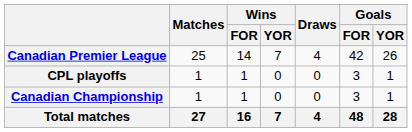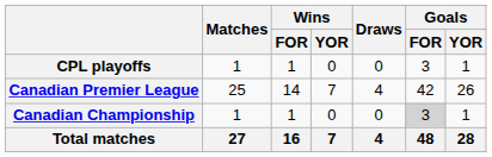rows swapped: Canadian Premier League <-> CPL playoffs
Canadian Championship | Goals / FOR: no background -> lightgrey background
